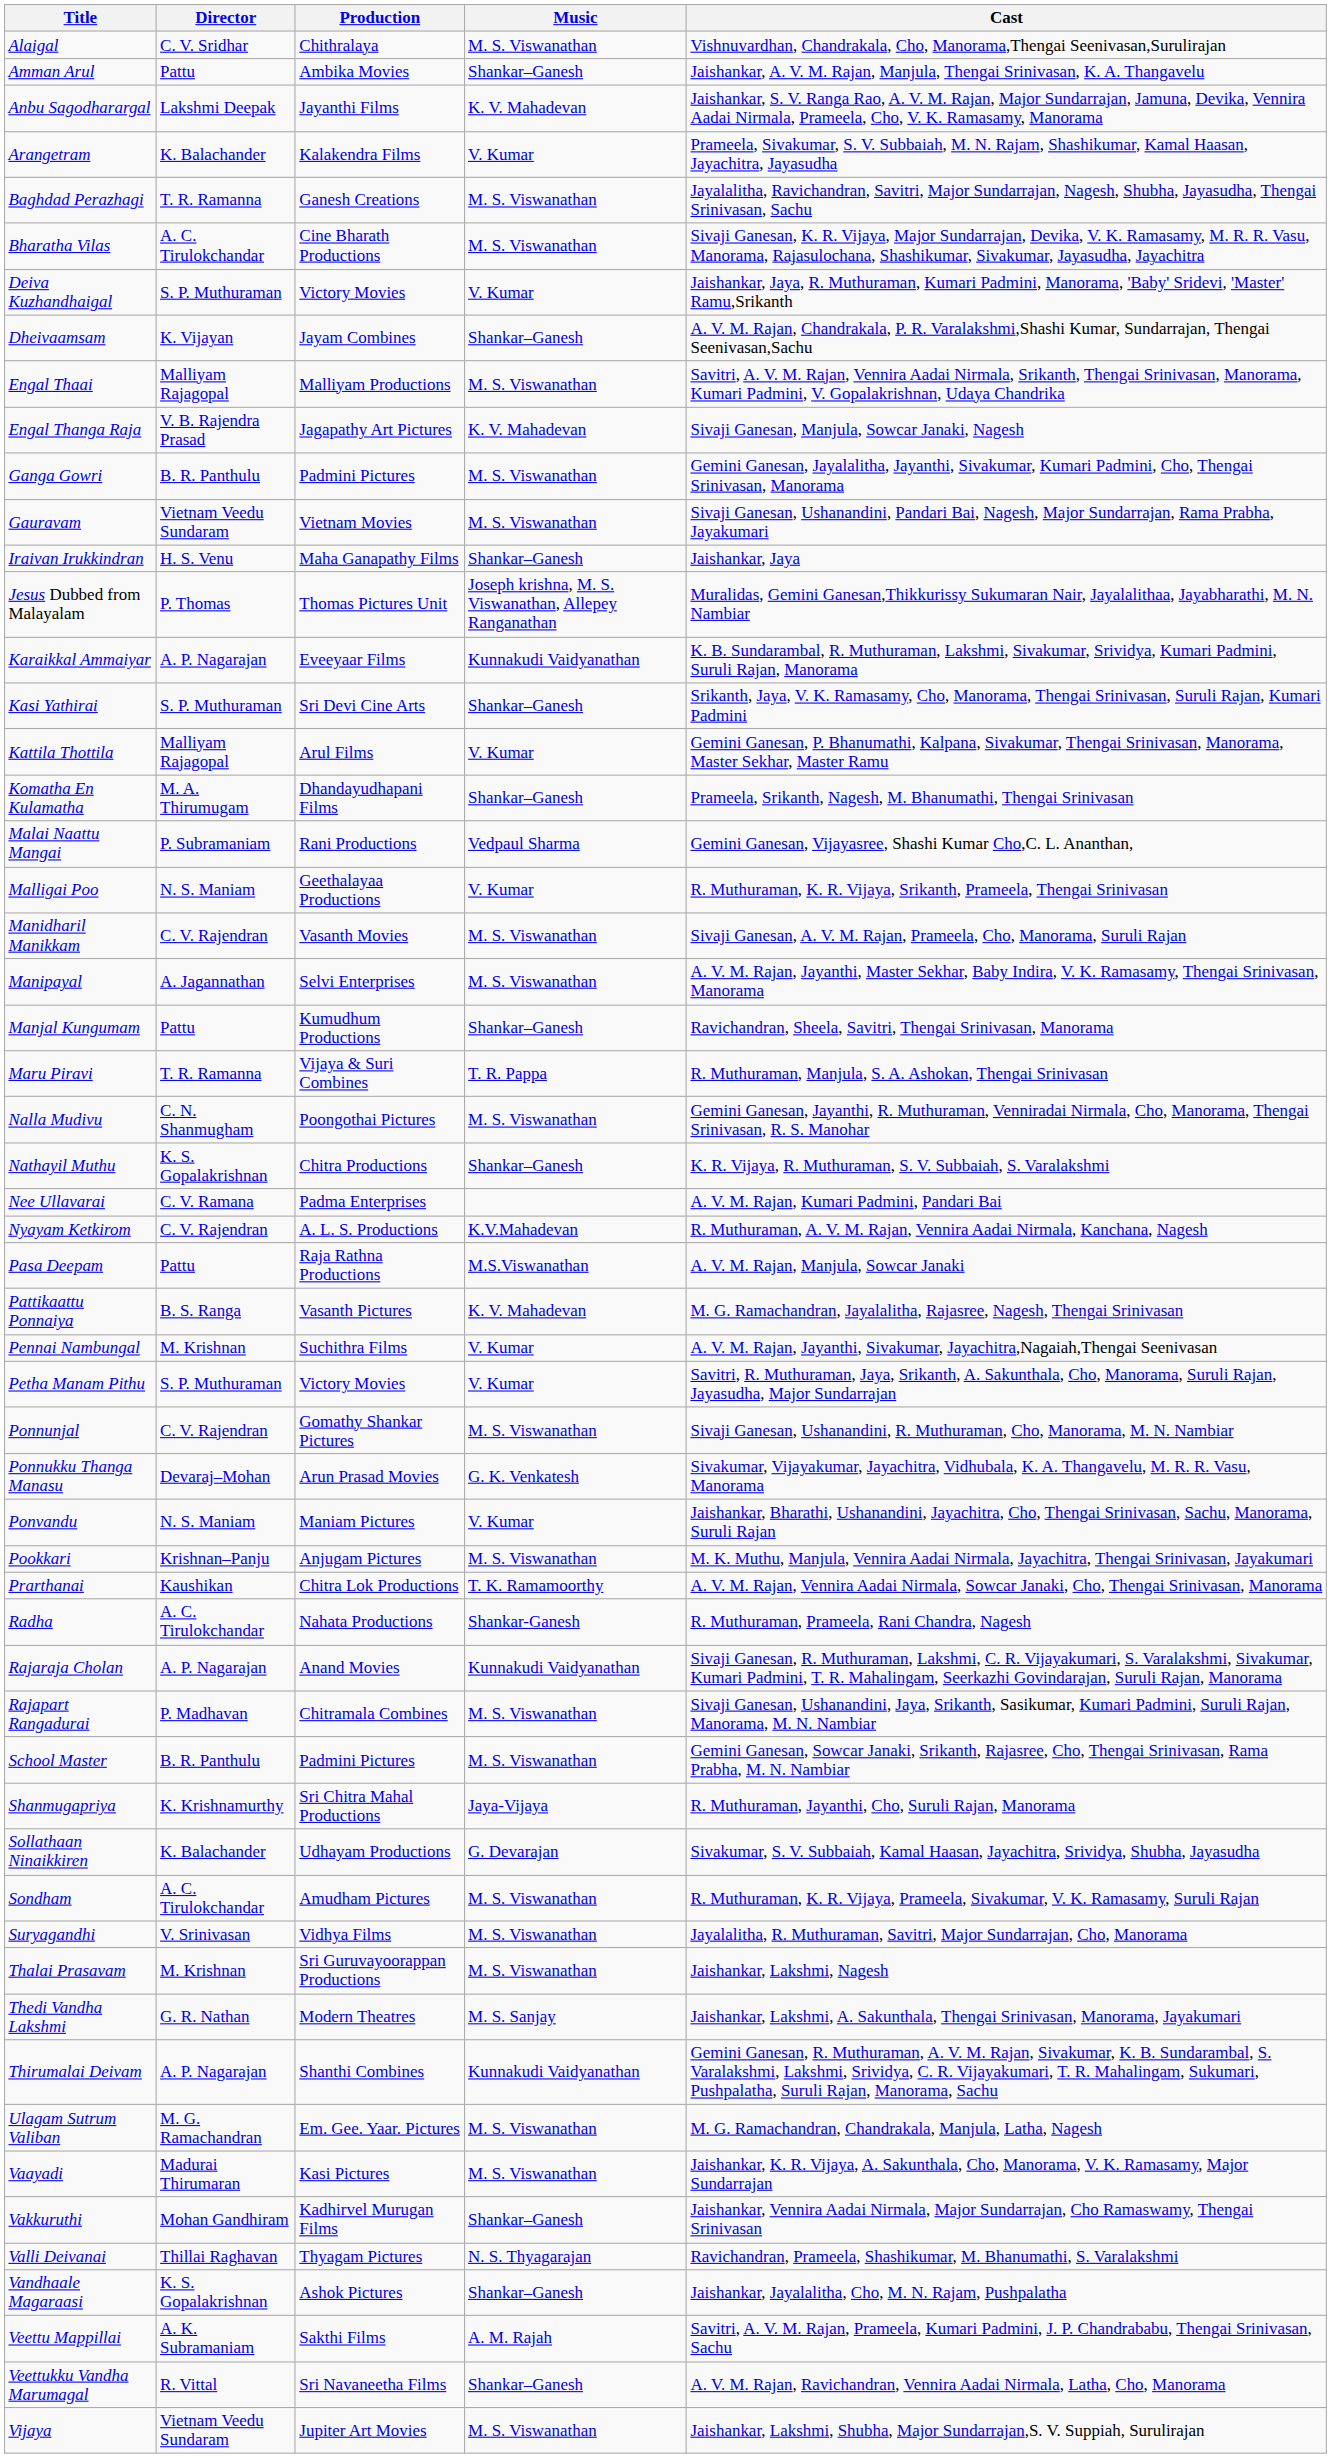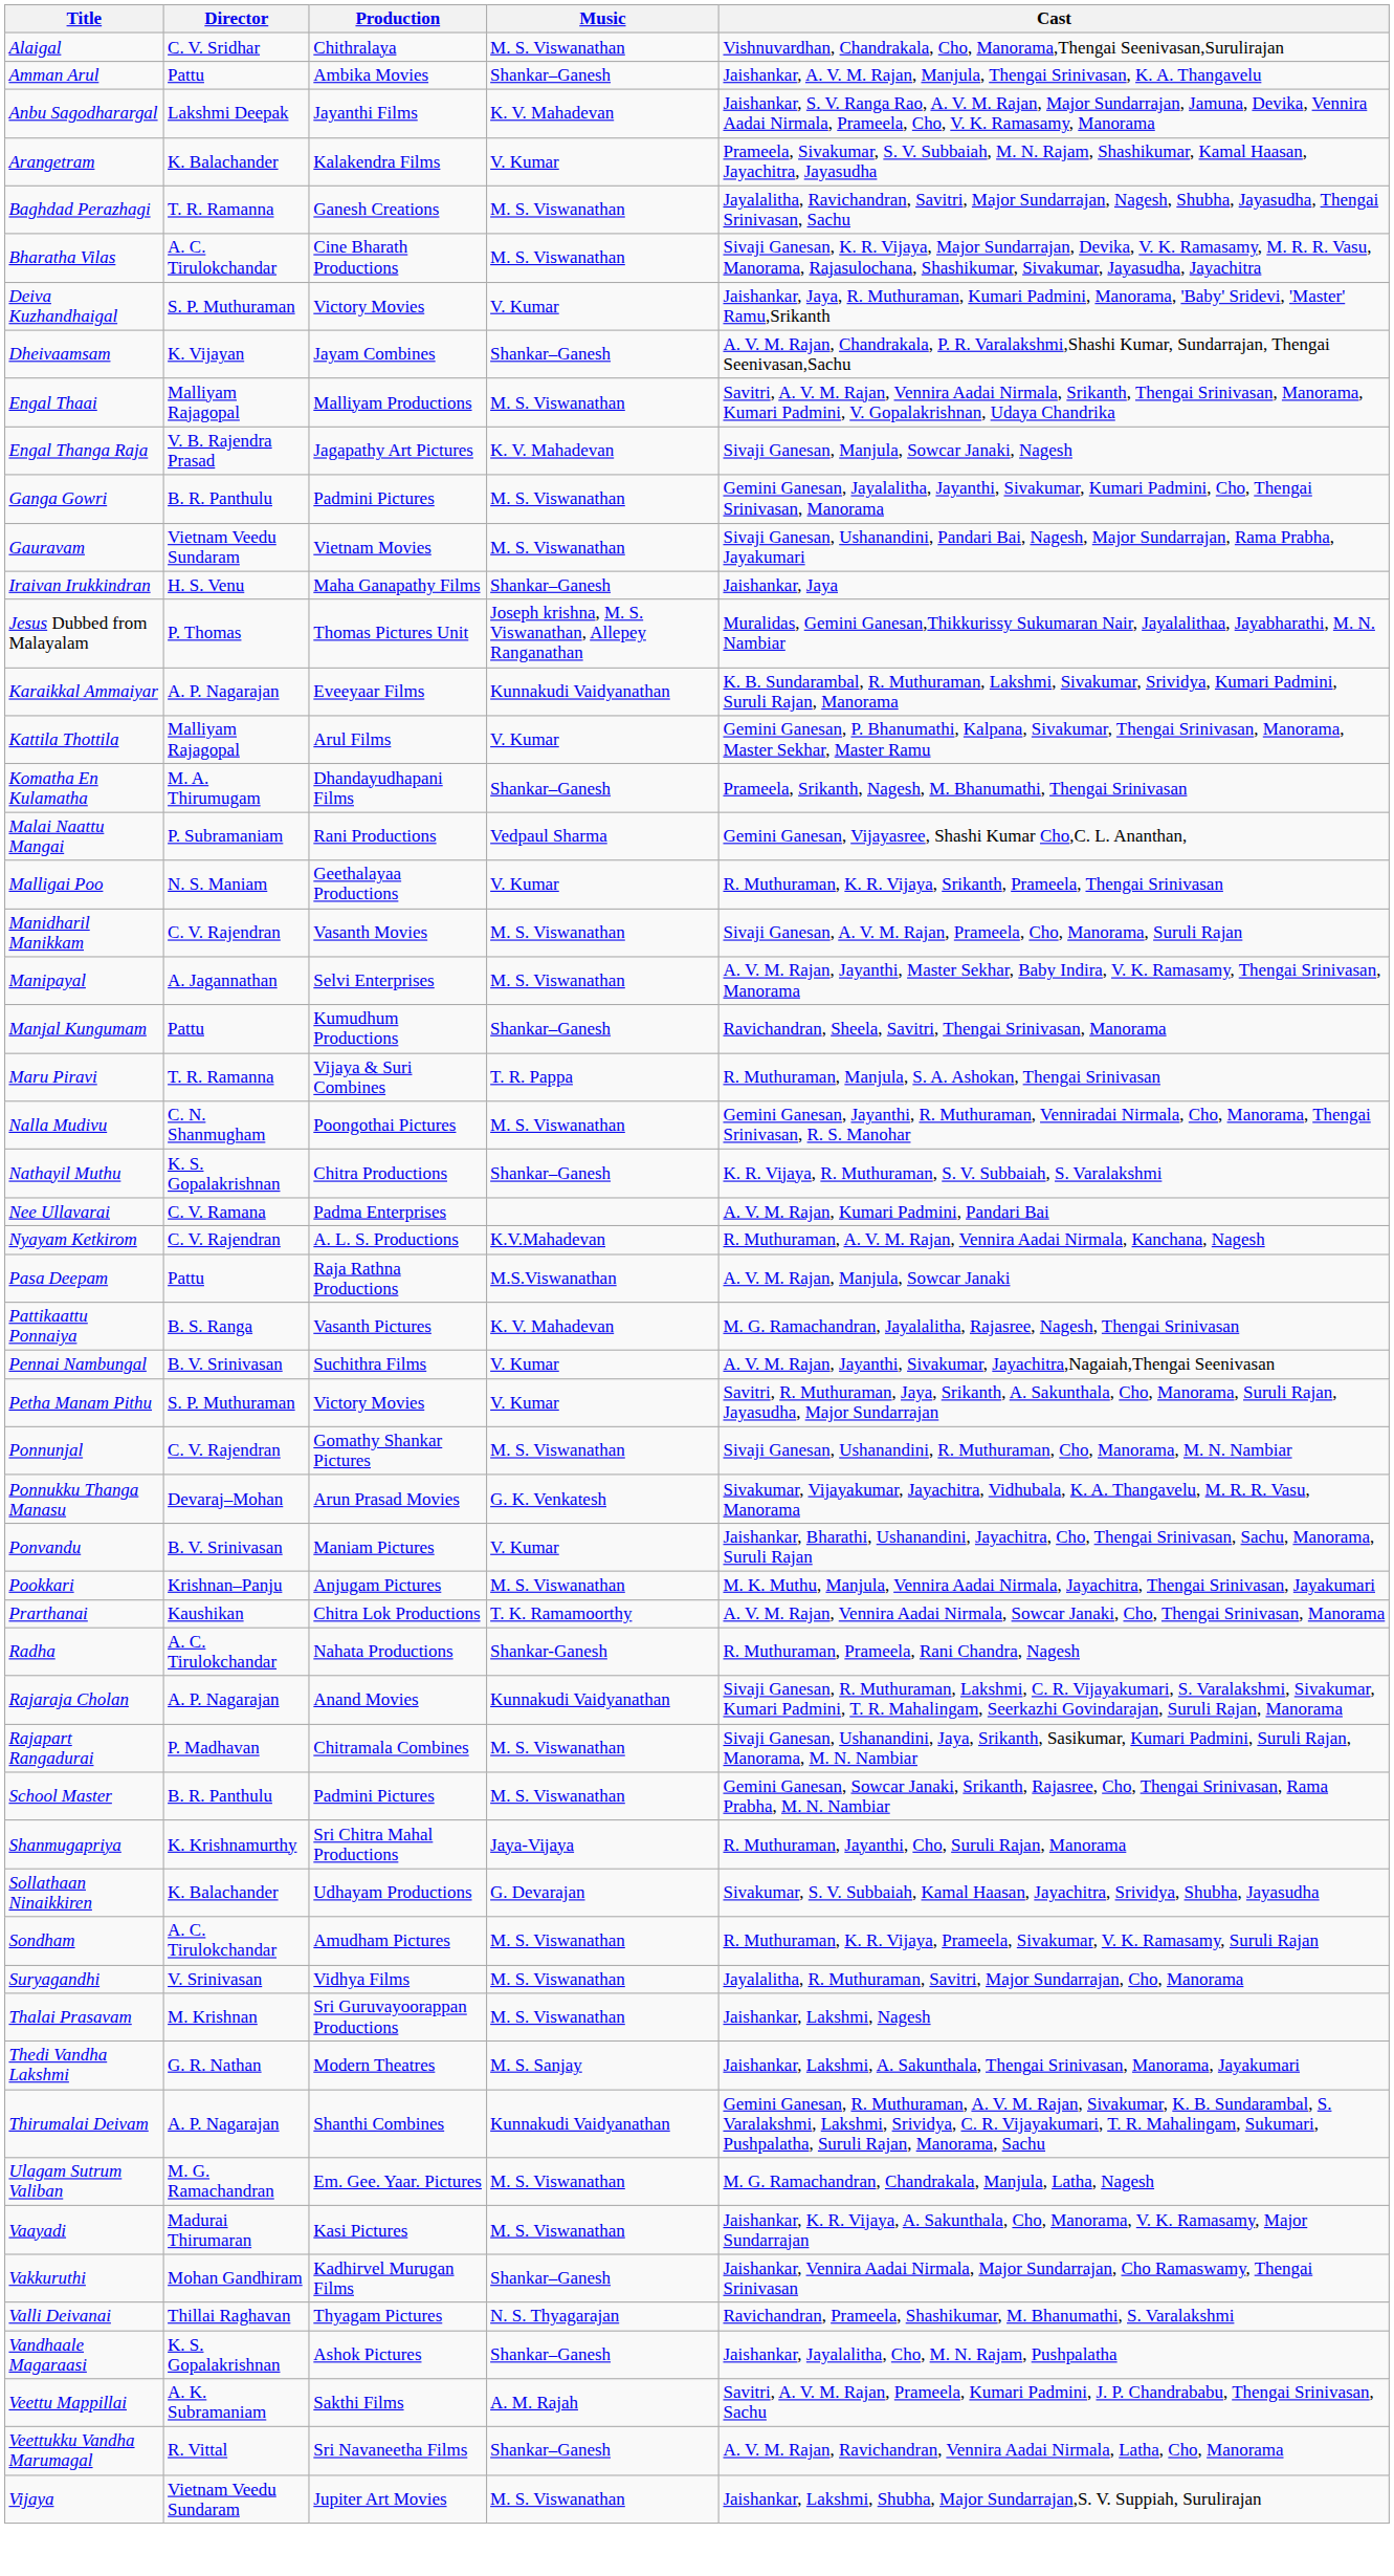- row: Kasi Yathirai | S. P. Muthuraman | Sri Devi Cine Arts | Shankar–Ganesh | Srikanth, Jaya, V. K. Ramasamy, Cho, Manorama, Thengai Srinivasan, Suruli Rajan, Kumari Padmini
Pennai Nambungal | Director: M. Krishnan -> B. V. Srinivasan
Ponvandu | Director: N. S. Maniam -> B. V. Srinivasan
